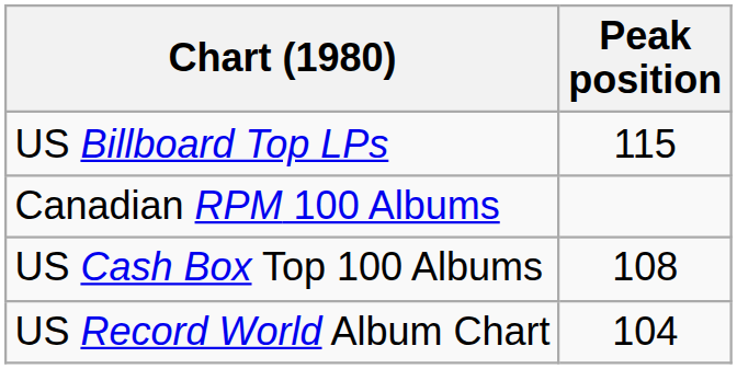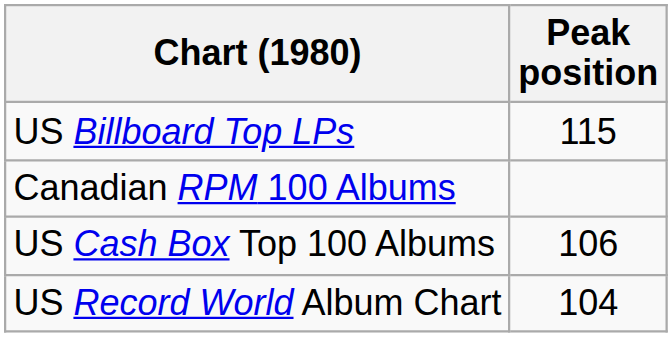US Cash Box Top 100 Albums | Peak position: 108 -> 106
